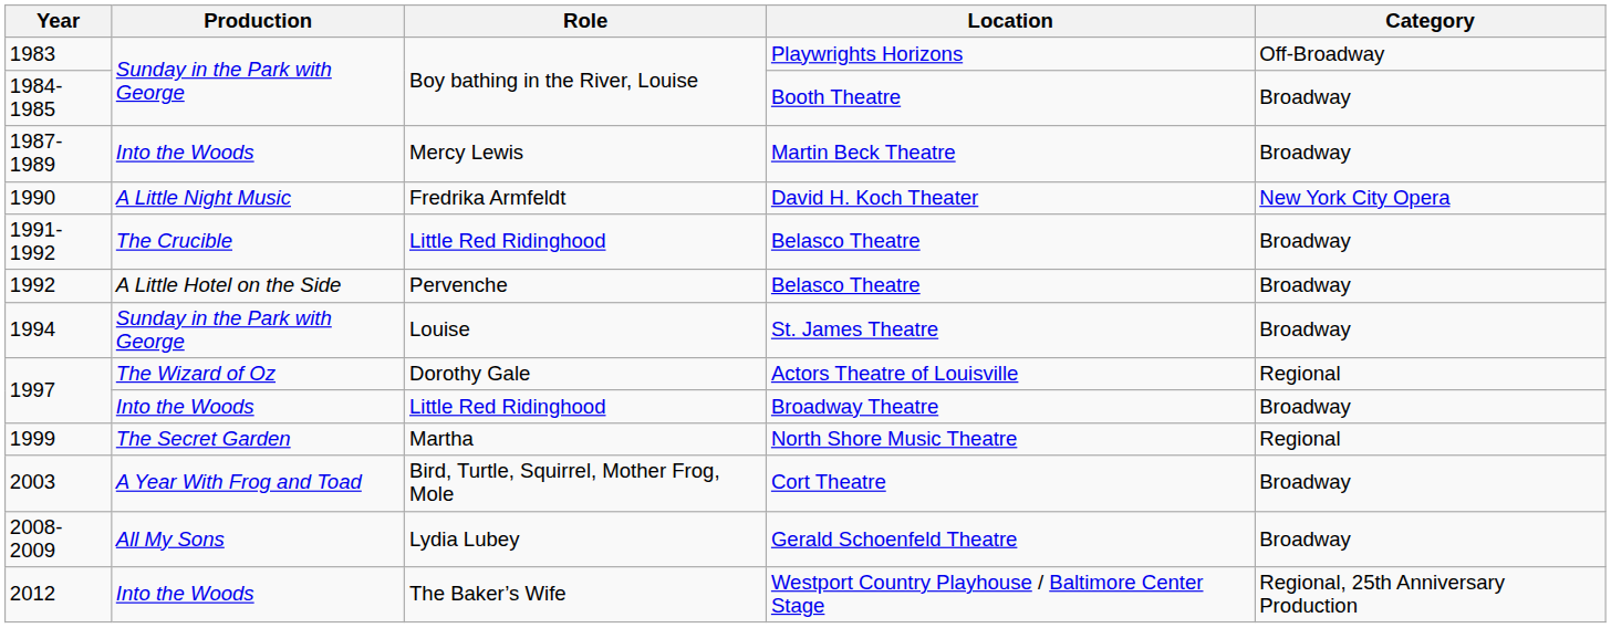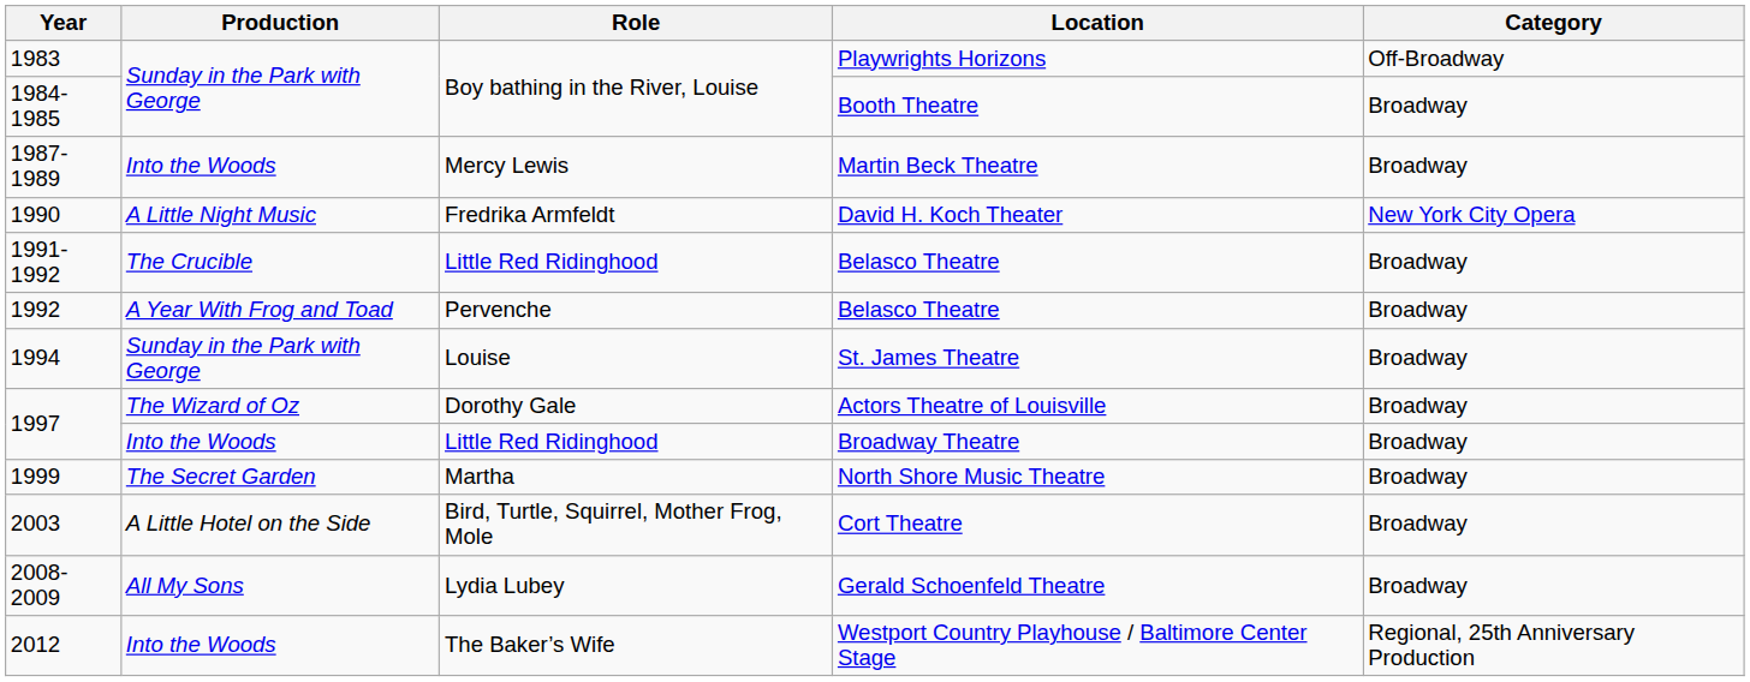1992 / Belasco Theatre | Production: A Little Hotel on the Side -> A Year With Frog and Toad
Actors Theatre of Louisville | Category: Regional -> Broadway
North Shore Music Theatre | Category: Regional -> Broadway
Cort Theatre | Production: A Year With Frog and Toad -> A Little Hotel on the Side
